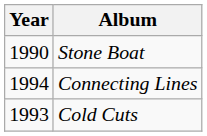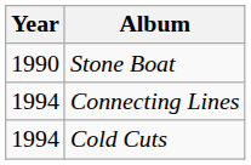Cold Cuts | Year: 1993 -> 1994
